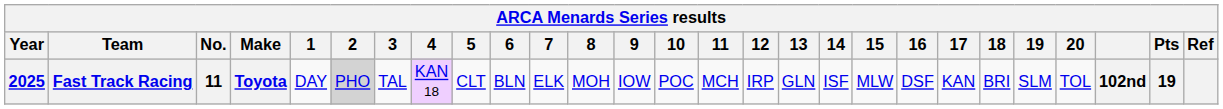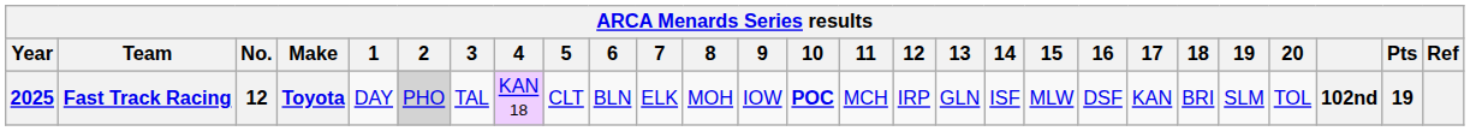Fast Track Racing | No.: 11 -> 12
Fast Track Racing | 10: normal -> bold
